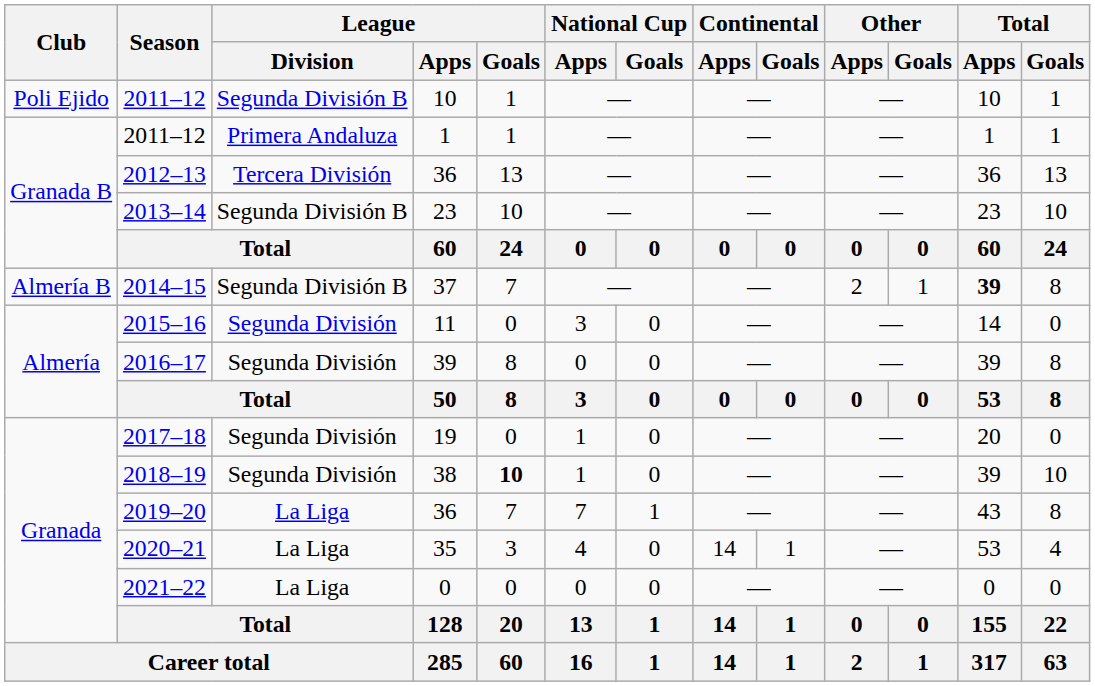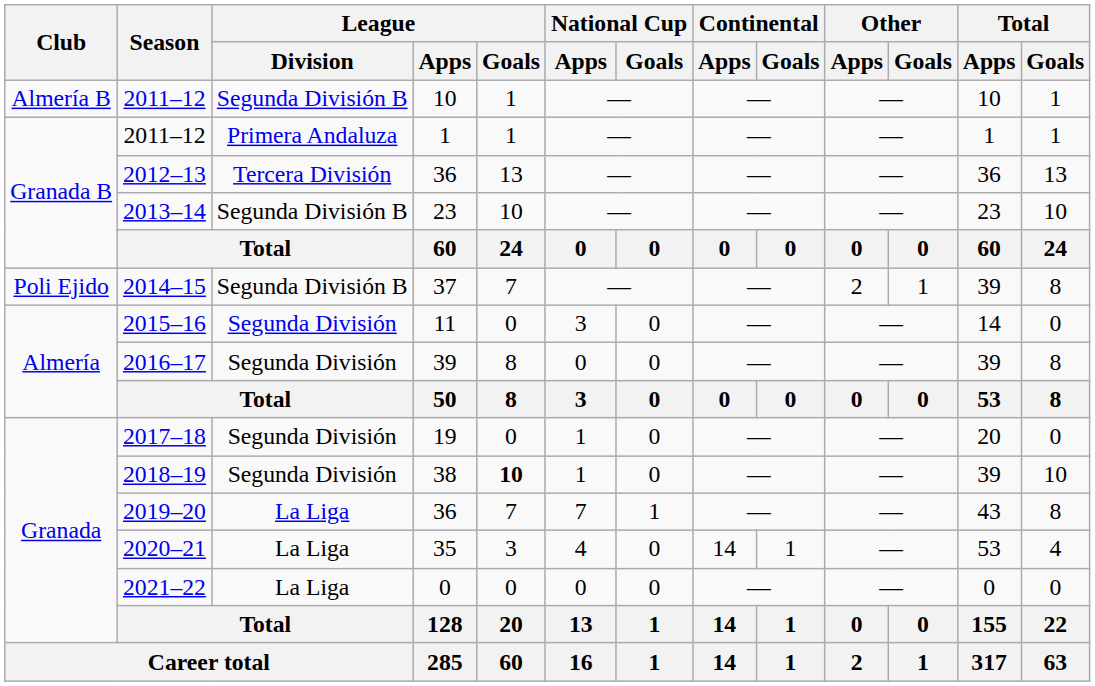2011–12 / 10 | Club: Poli Ejido -> Almería B
2014–15 | Club: Almería B -> Poli Ejido
2014–15 | Total / Apps: bold -> normal
